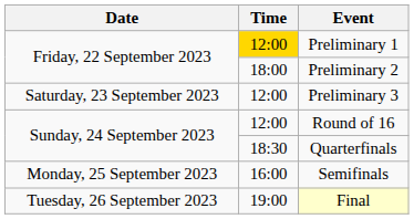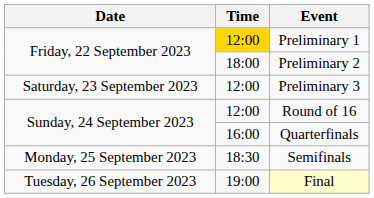Quarterfinals | Time: 18:30 -> 16:00
Semifinals | Time: 16:00 -> 18:30
